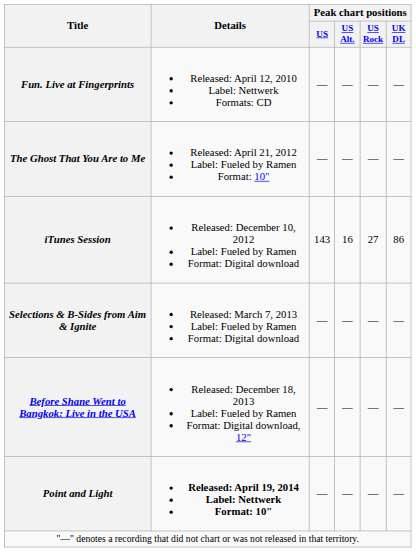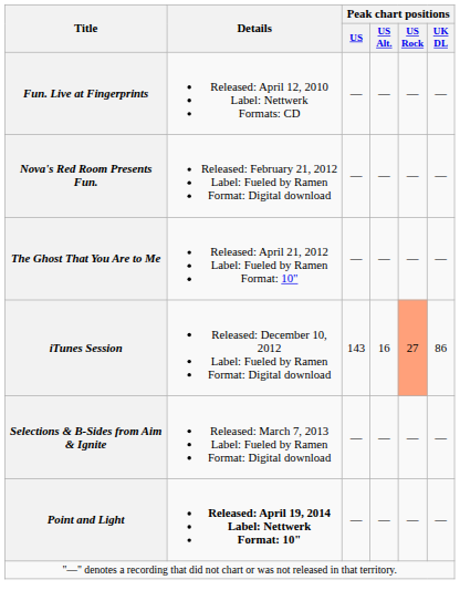+ row: Nova's Red Room Presents Fun. | Released: February 21, 2012 Label: Fueled by Ramen Format: Digital download | — | — | — | —
iTunes Session | Peak chart positions / US Rock: no background -> lightsalmon background
- row: Before Shane Went to Bangkok: Live in the USA | Released: December 18, 2013 Label: Fueled by Ramen Format: Digital download, 12" | — | — | — | —
